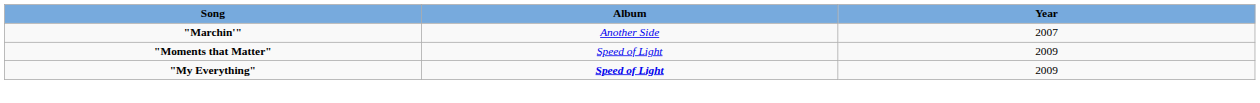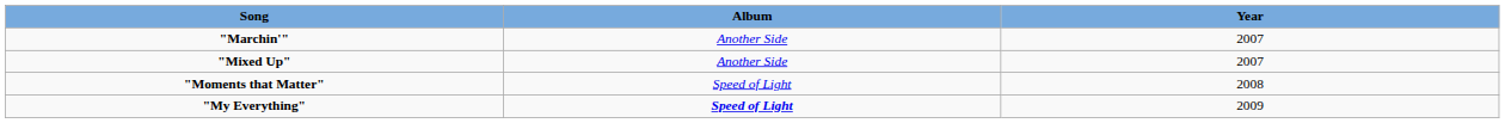+ row: "Mixed Up" | Another Side | 2007
"Moments that Matter" | Year: 2009 -> 2008
